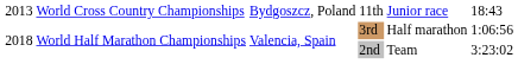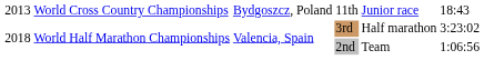3rd | column 6: 1:06:56 -> 3:23:02
2nd | column 6: 3:23:02 -> 1:06:56
